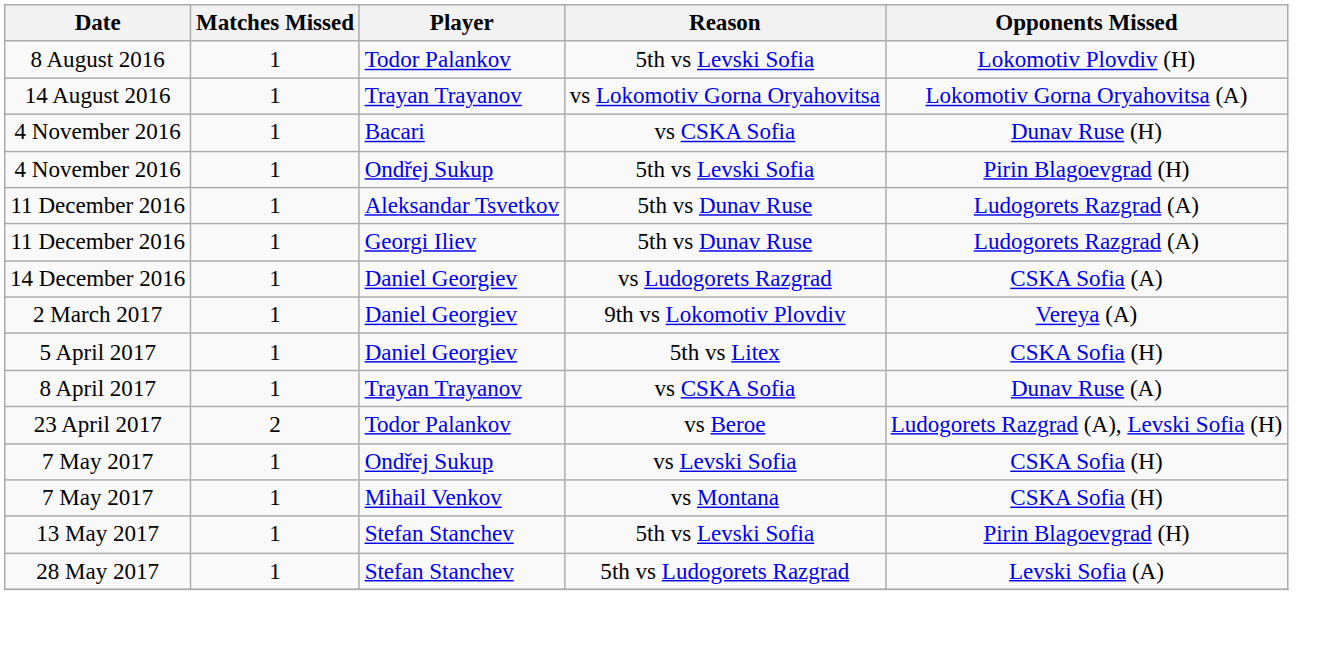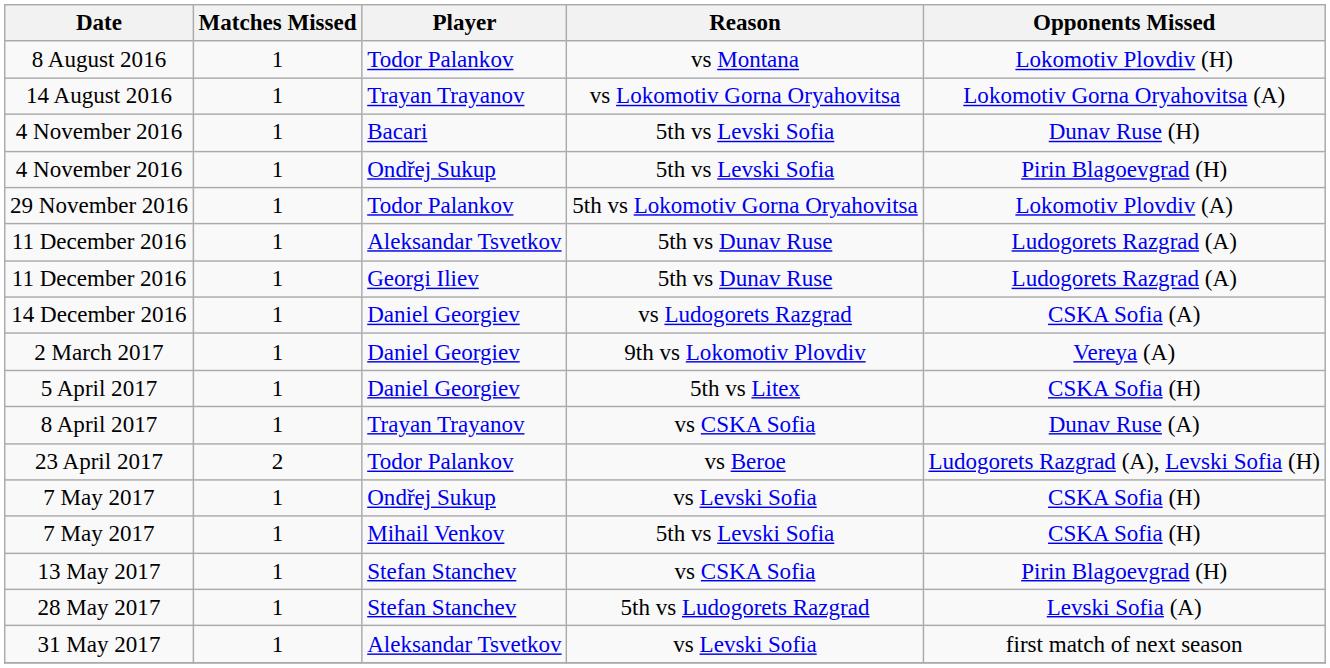8 August 2016 | Reason: 5th vs Levski Sofia -> vs Montana
4 November 2016 / Bacari | Reason: vs CSKA Sofia -> 5th vs Levski Sofia
+ row: 29 November 2016 | 1 | Todor Palankov | 5th vs Lokomotiv Gorna Oryahovitsa | Lokomotiv Plovdiv (A)
7 May 2017 / Mihail Venkov | Reason: vs Montana -> 5th vs Levski Sofia
13 May 2017 | Reason: 5th vs Levski Sofia -> vs CSKA Sofia
+ row: 31 May 2017 | 1 | Aleksandar Tsvetkov | vs Levski Sofia | first match of next season
